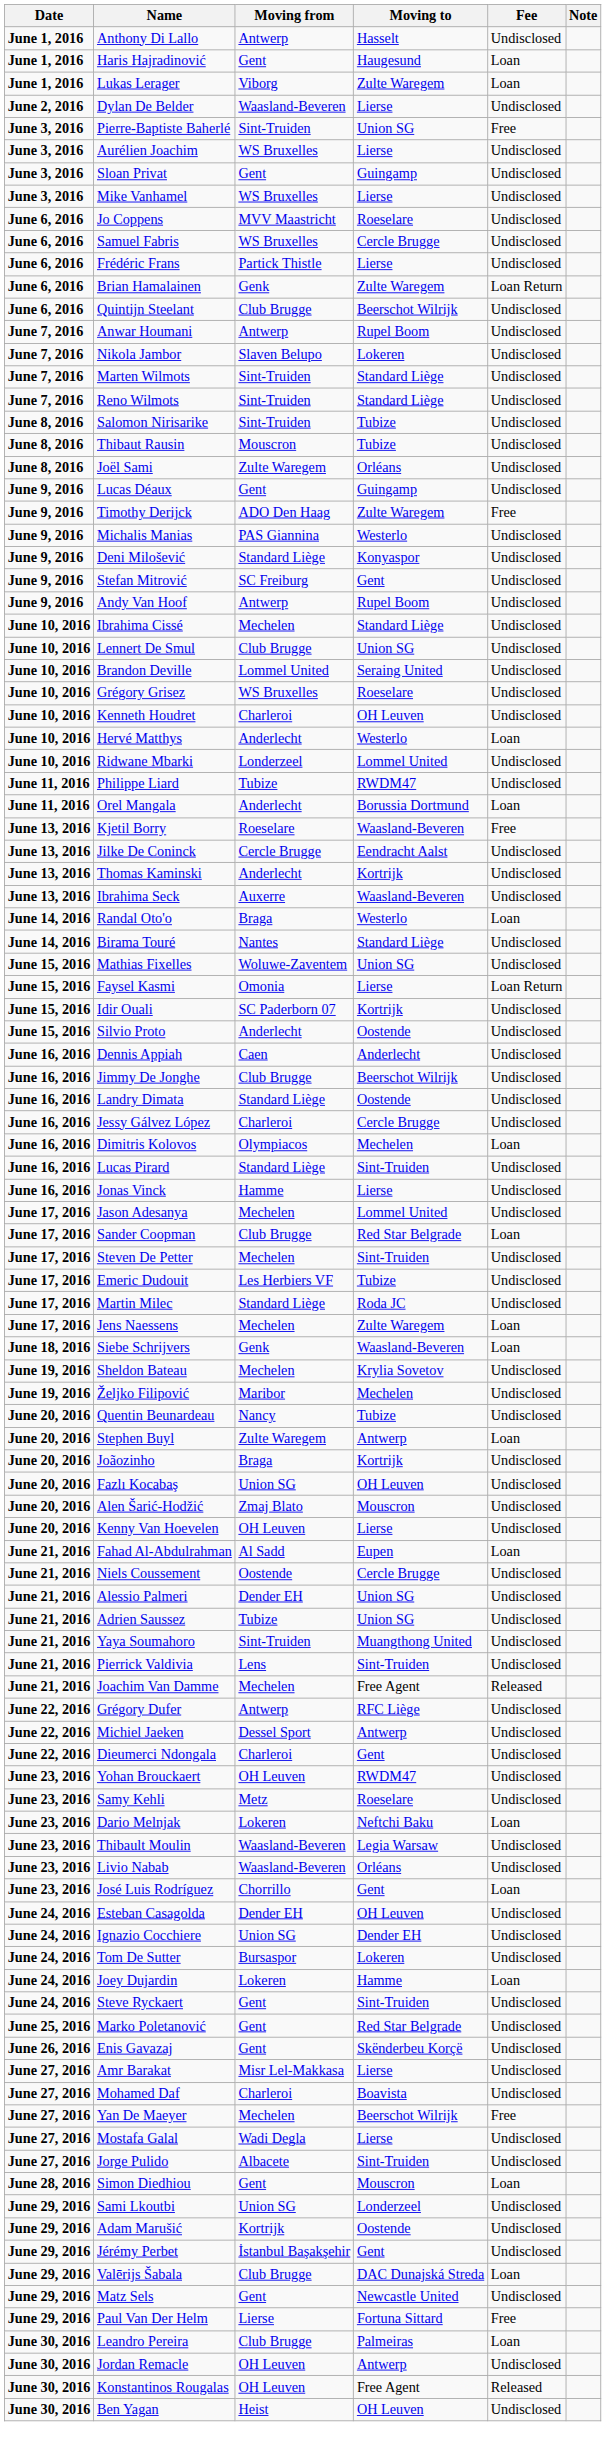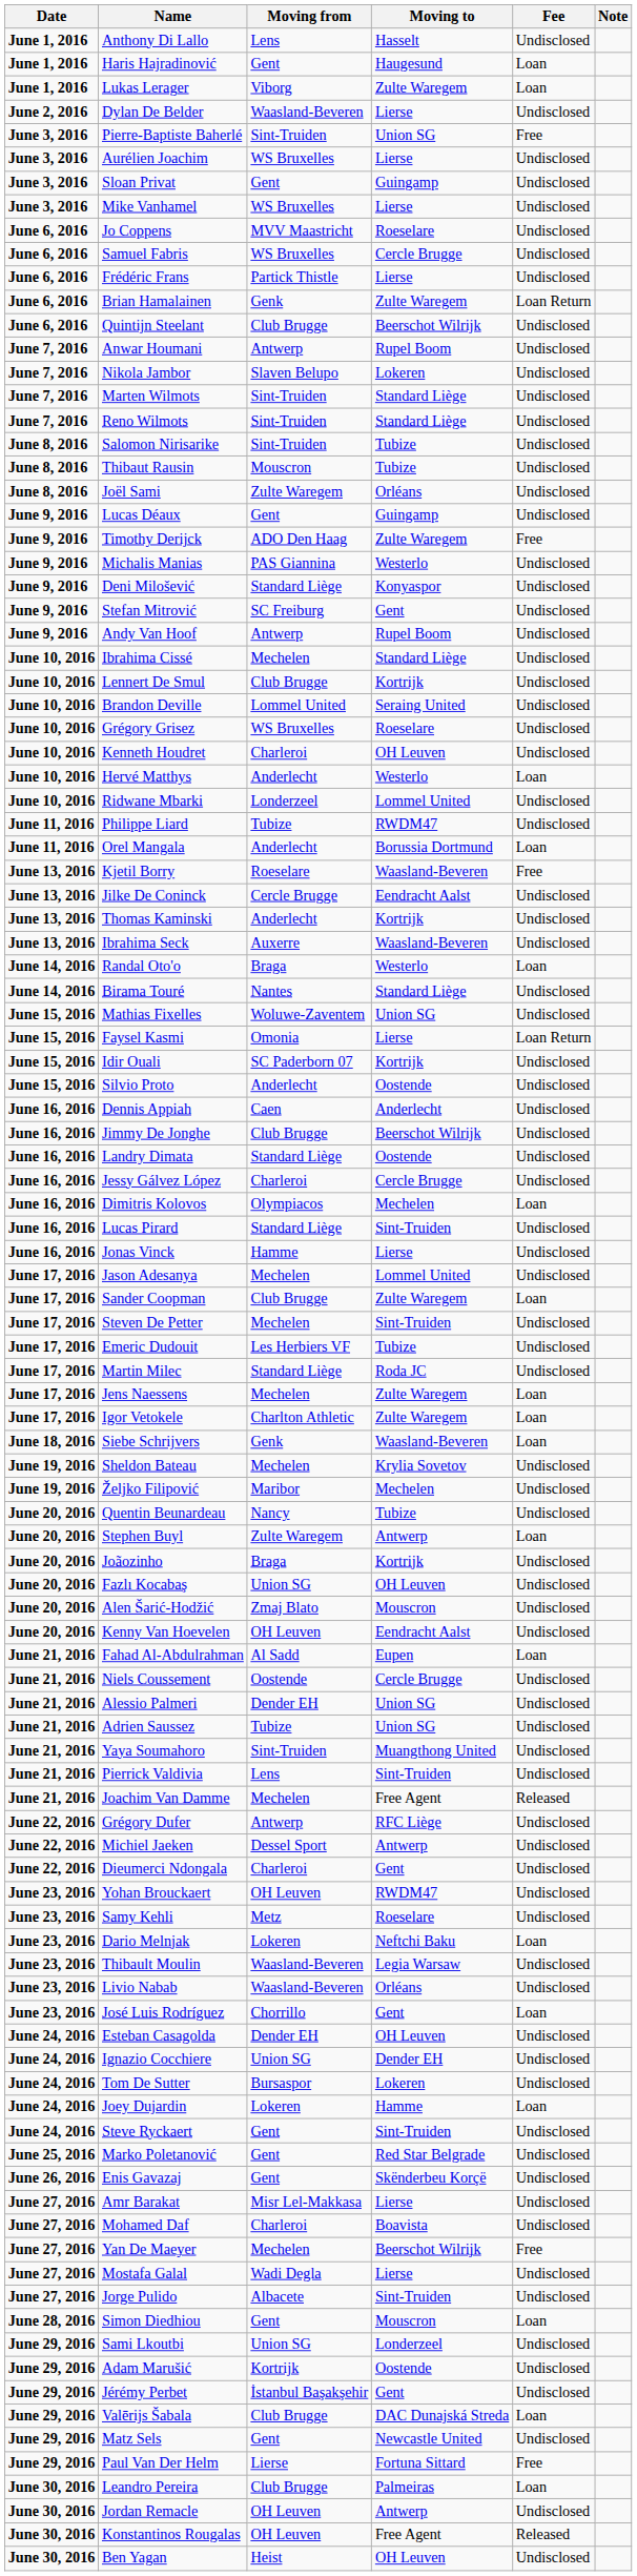Anthony Di Lallo | Moving from: Antwerp -> Lens
Lennert De Smul | Moving to: Union SG -> Kortrijk
Sander Coopman | Moving to: Red Star Belgrade -> Zulte Waregem
+ row: June 17, 2016 | Igor Vetokele | Charlton Athletic | Zulte Waregem | Loan
Kenny Van Hoevelen | Moving to: Lierse -> Eendracht Aalst
